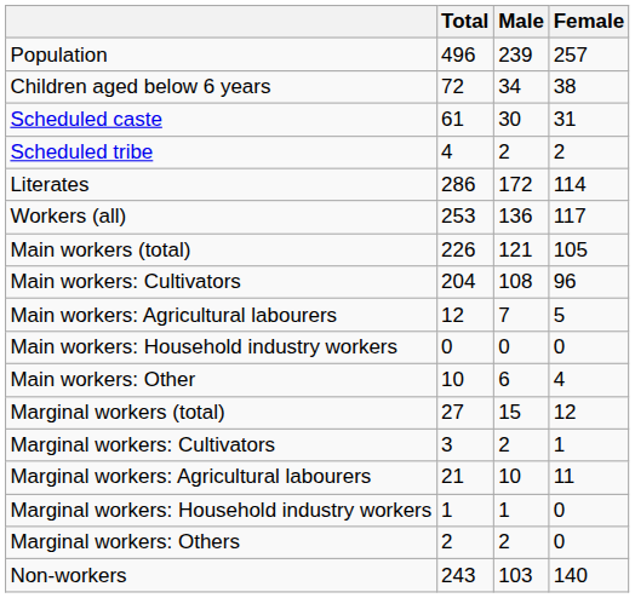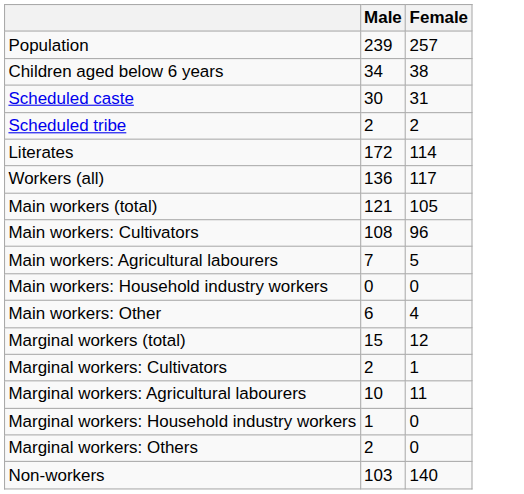- column: Total | 496 | 72 | 61 | 4 | 286 | 253 | 226 | 204 | 12 | 0 | 10 | 27 | 3 | 21 | 1 | 2 | 243
